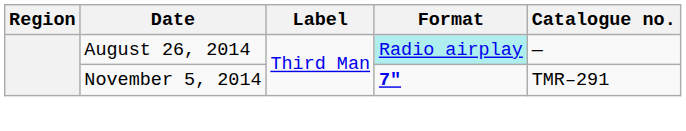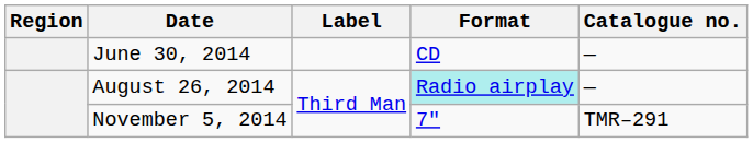+ row: June 30, 2014 | CD | —
November 5, 2014 | Format: bold -> normal
